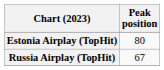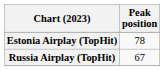Estonia Airplay (TopHit) | Peak position: 80 -> 78
